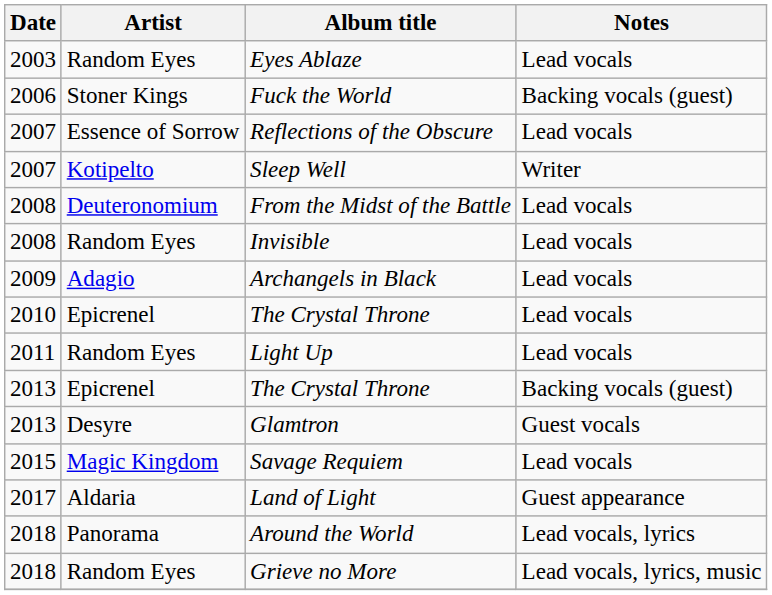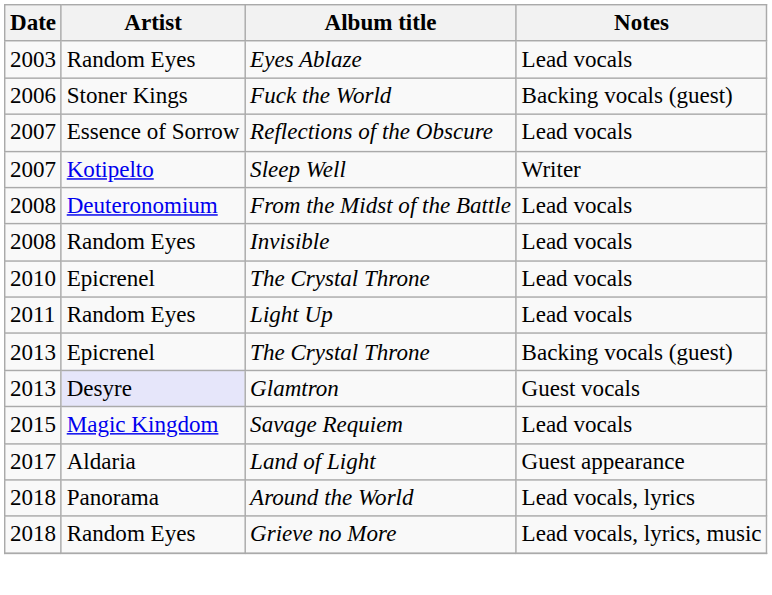- row: 2009 | Adagio | Archangels in Black | Lead vocals
Glamtron | Artist: no background -> lavender background
